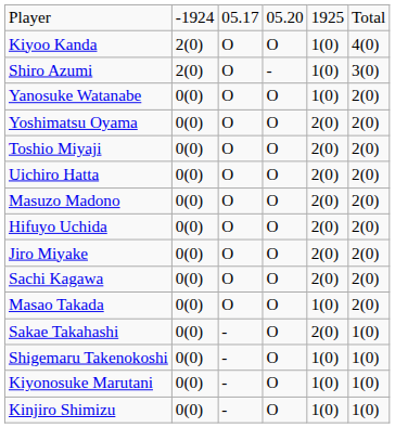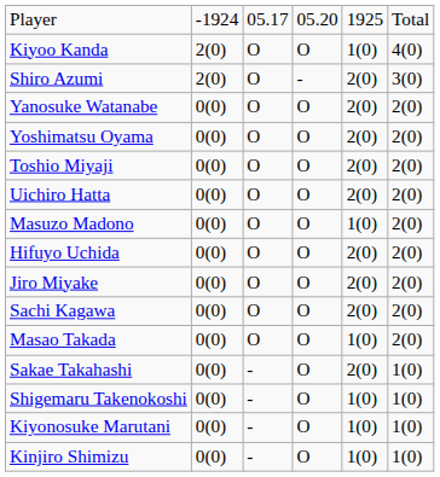Shiro Azumi | column 5: 1(0) -> 2(0)
Yanosuke Watanabe | column 5: 1(0) -> 2(0)
Masuzo Madono | column 5: 2(0) -> 1(0)
